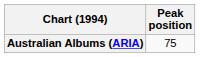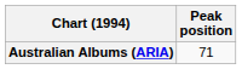Australian Albums (ARIA) | Peak position: 75 -> 71
